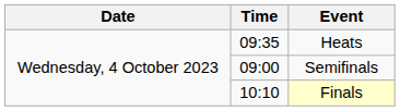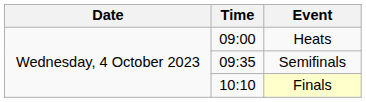Heats | Time: 09:35 -> 09:00
Semifinals | Time: 09:00 -> 09:35
